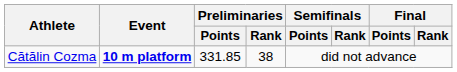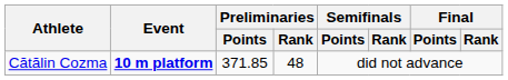Cătălin Cozma | Preliminaries / Points: 331.85 -> 371.85
Cătălin Cozma | Preliminaries / Rank: 38 -> 48
